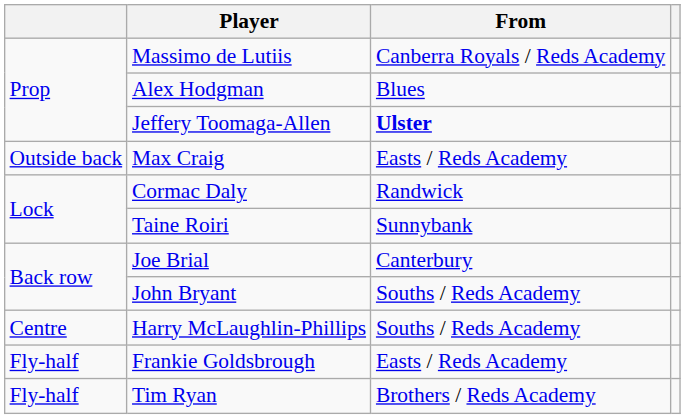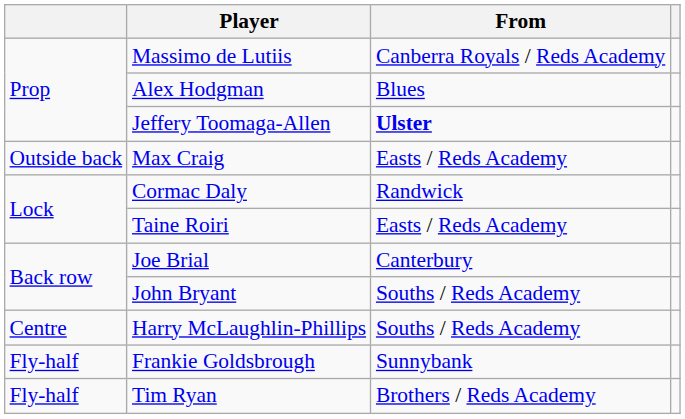Taine Roiri | From: Sunnybank -> Easts / Reds Academy
Frankie Goldsbrough | From: Easts / Reds Academy -> Sunnybank
